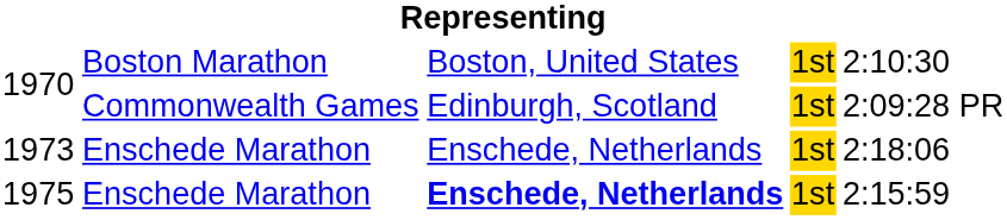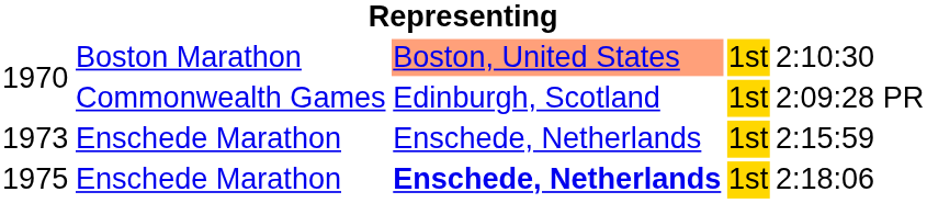1970 / Boston Marathon | column 3: no background -> lightsalmon background
1973 | column 5: 2:18:06 -> 2:15:59
1975 | column 5: 2:15:59 -> 2:18:06
